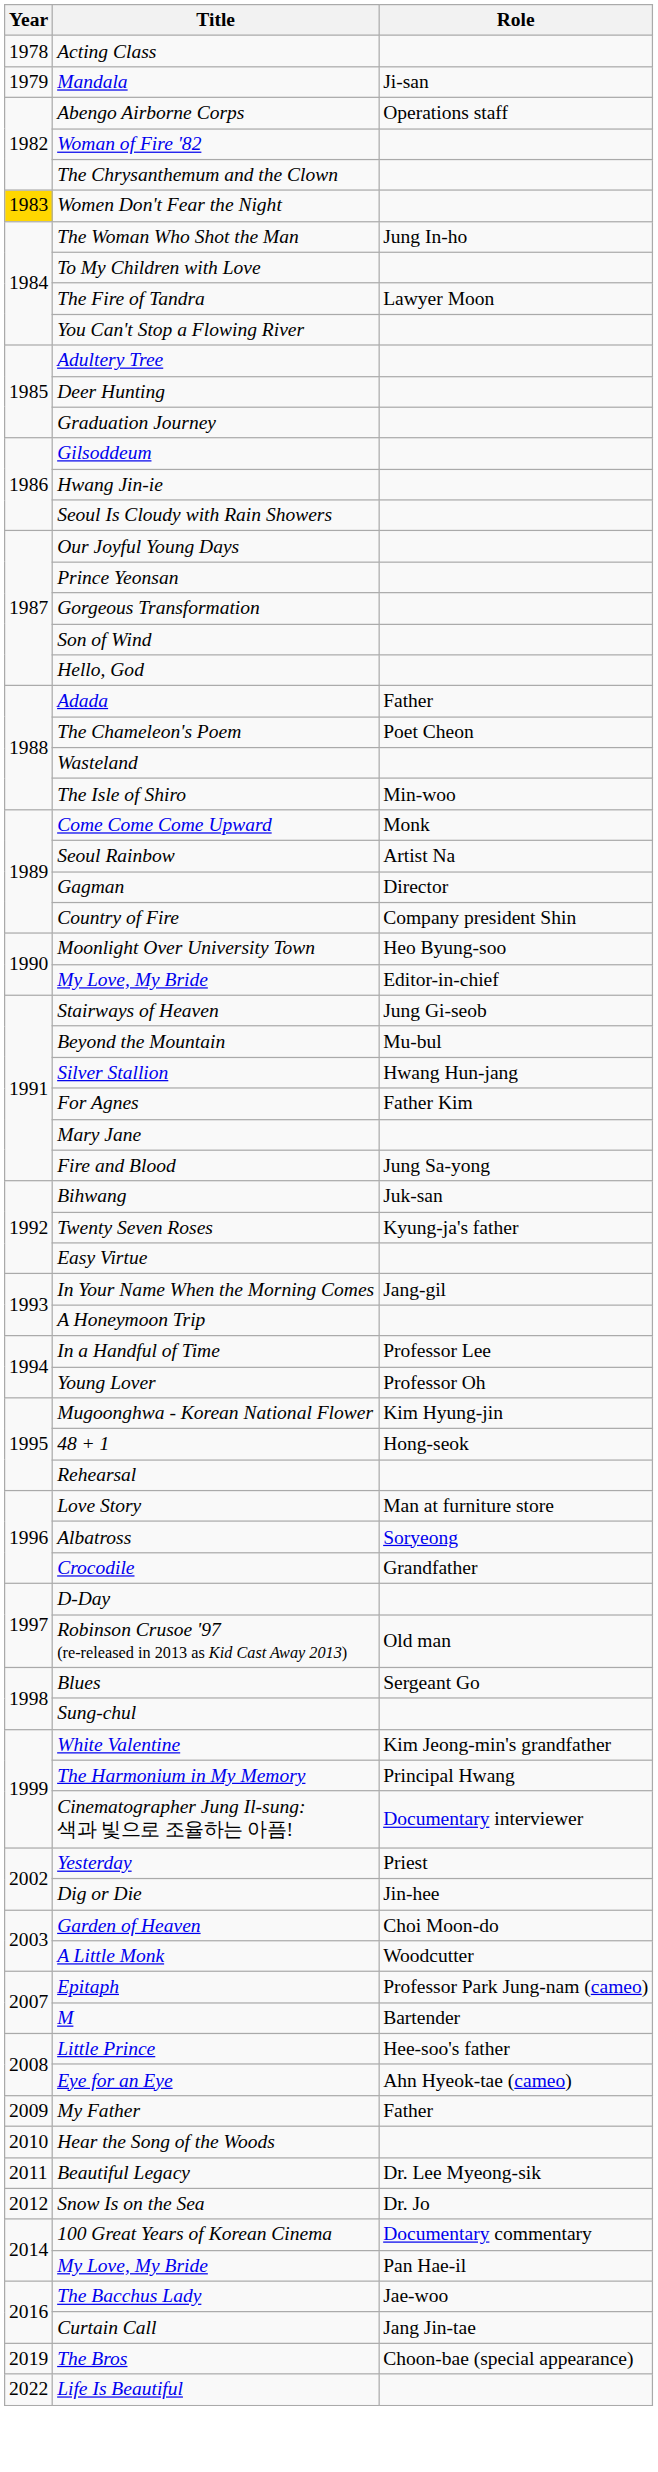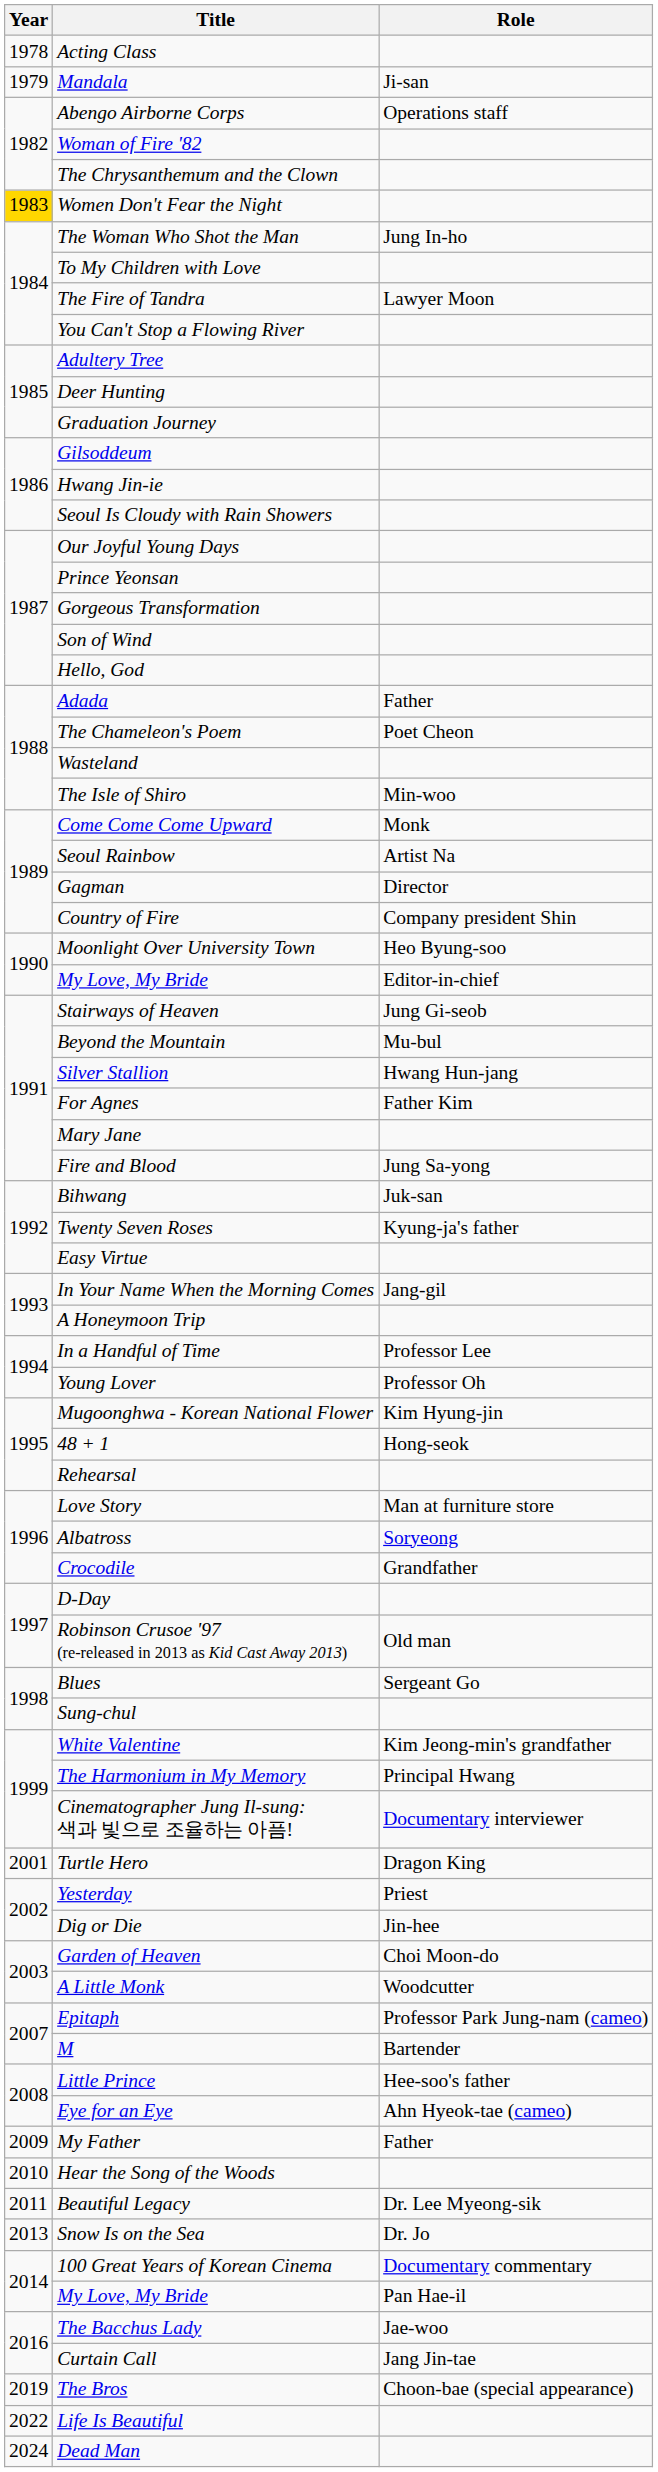+ row: 2001 | Turtle Hero | Dragon King
Snow Is on the Sea | Year: 2012 -> 2013
+ row: 2024 | Dead Man
